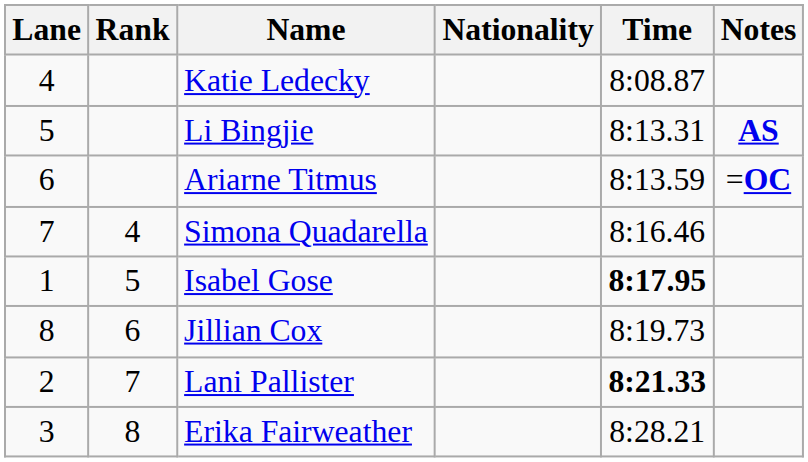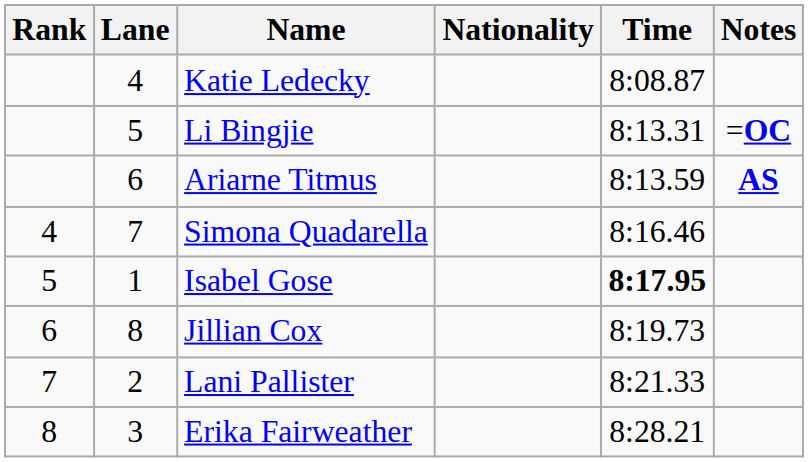columns swapped: Rank <-> Lane
Li Bingjie | Notes: AS -> =OC
Ariarne Titmus | Notes: =OC -> AS
Lani Pallister | Time: bold -> normal
